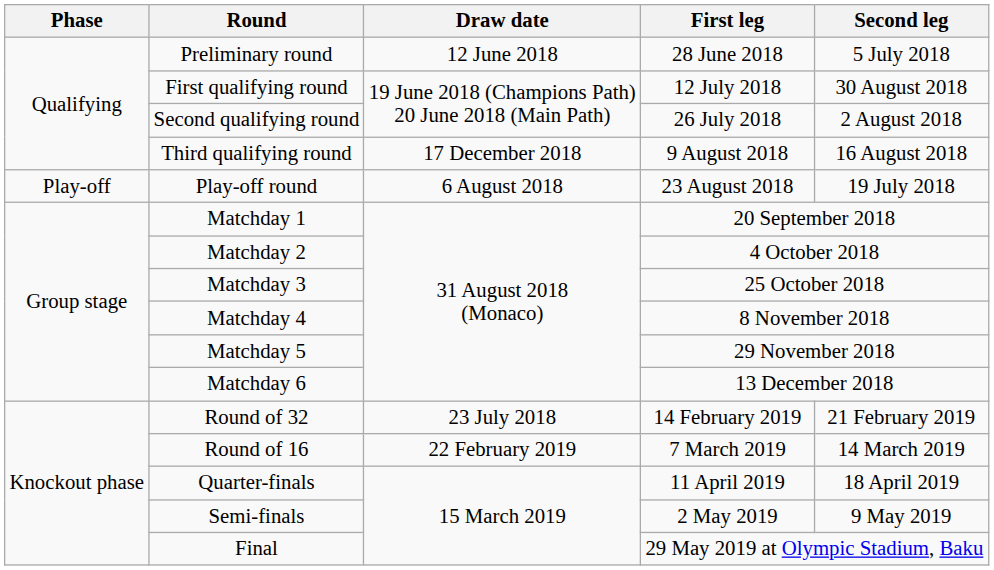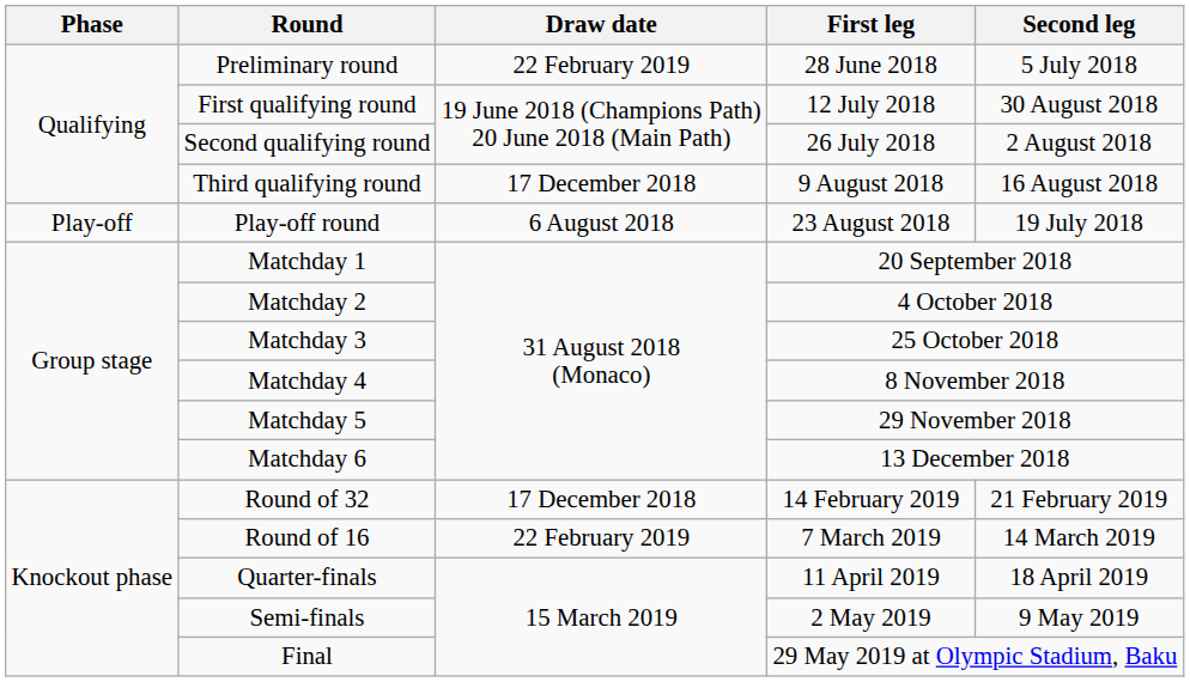Preliminary round | Draw date: 12 June 2018 -> 22 February 2019
Round of 32 | Draw date: 23 July 2018 -> 17 December 2018
